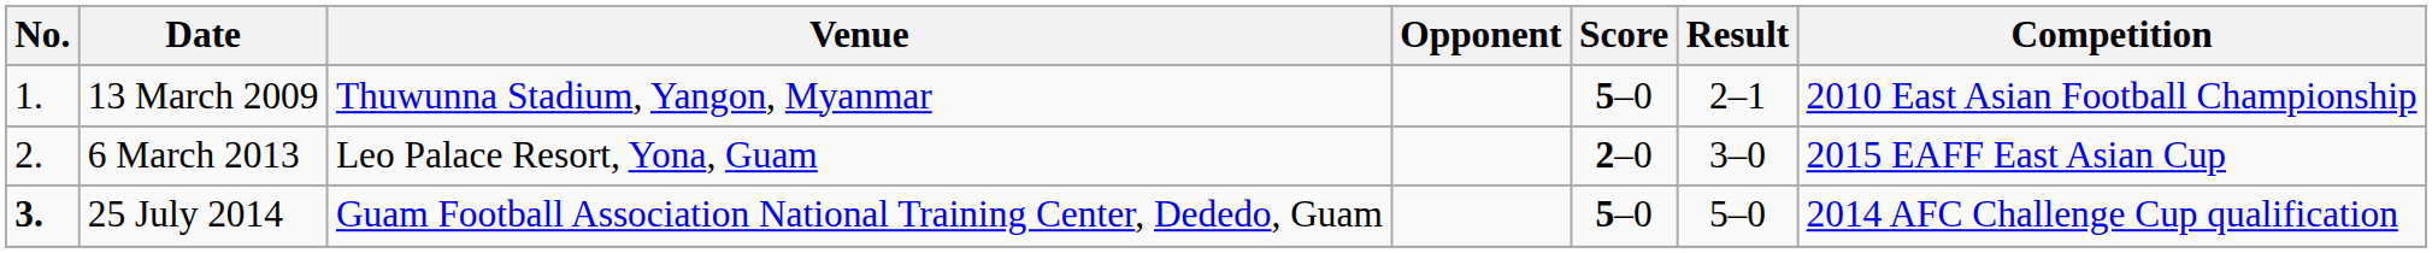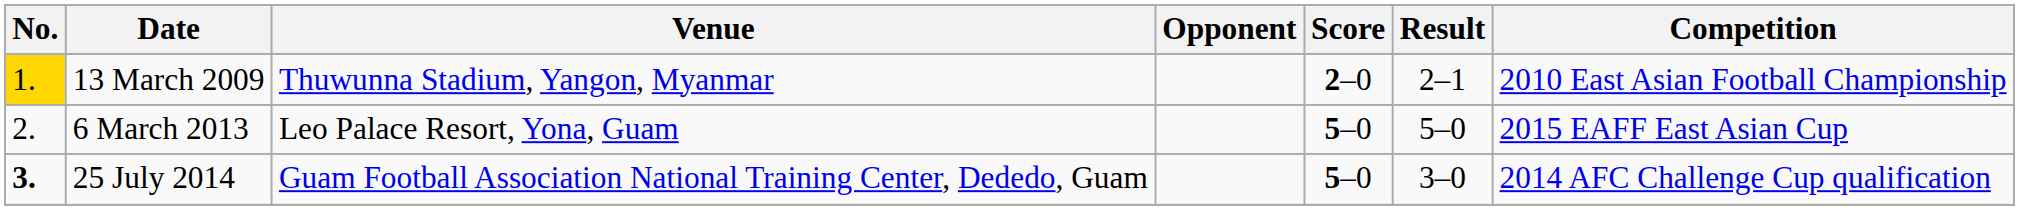13 March 2009 | No.: no background -> gold background
13 March 2009 | Score: 5–0 -> 2–0
6 March 2013 | Score: 2–0 -> 5–0
6 March 2013 | Result: 3–0 -> 5–0
25 July 2014 | Result: 5–0 -> 3–0
